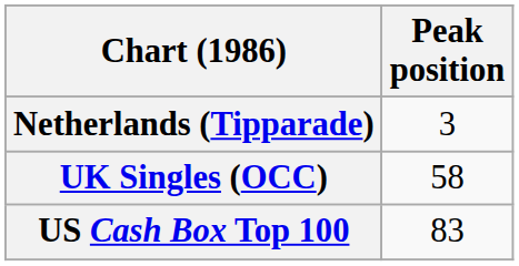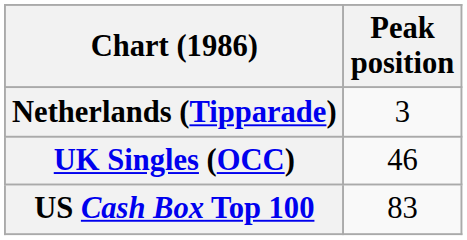UK Singles (OCC) | Peak position: 58 -> 46
